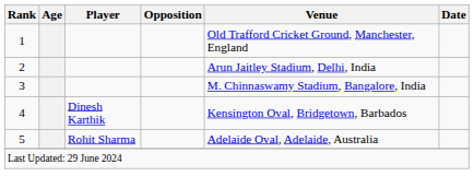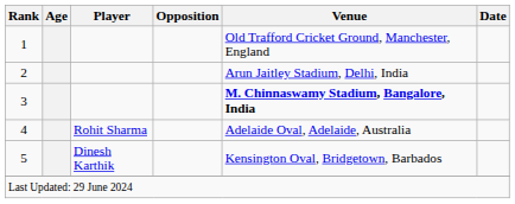3 | Venue: normal -> bold
4 | Player: Dinesh Karthik -> Rohit Sharma
4 | Venue: Kensington Oval, Bridgetown, Barbados -> Adelaide Oval, Adelaide, Australia
5 | Player: Rohit Sharma -> Dinesh Karthik
5 | Venue: Adelaide Oval, Adelaide, Australia -> Kensington Oval, Bridgetown, Barbados
